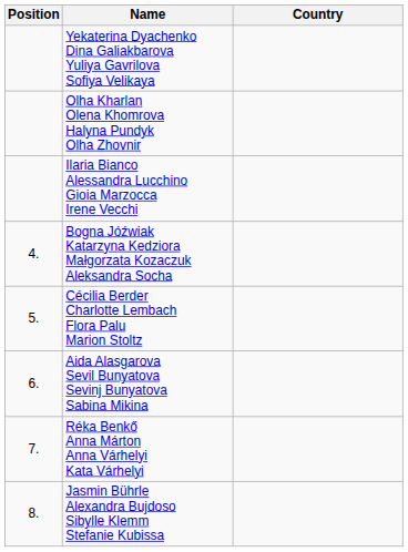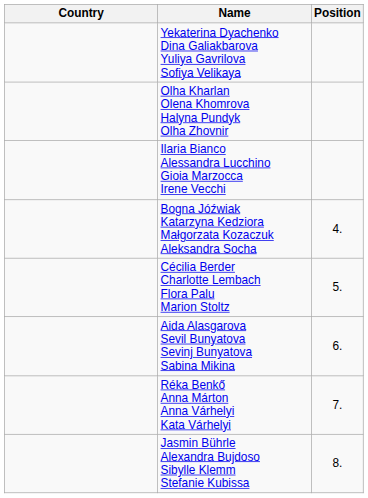columns swapped: Position <-> Country
